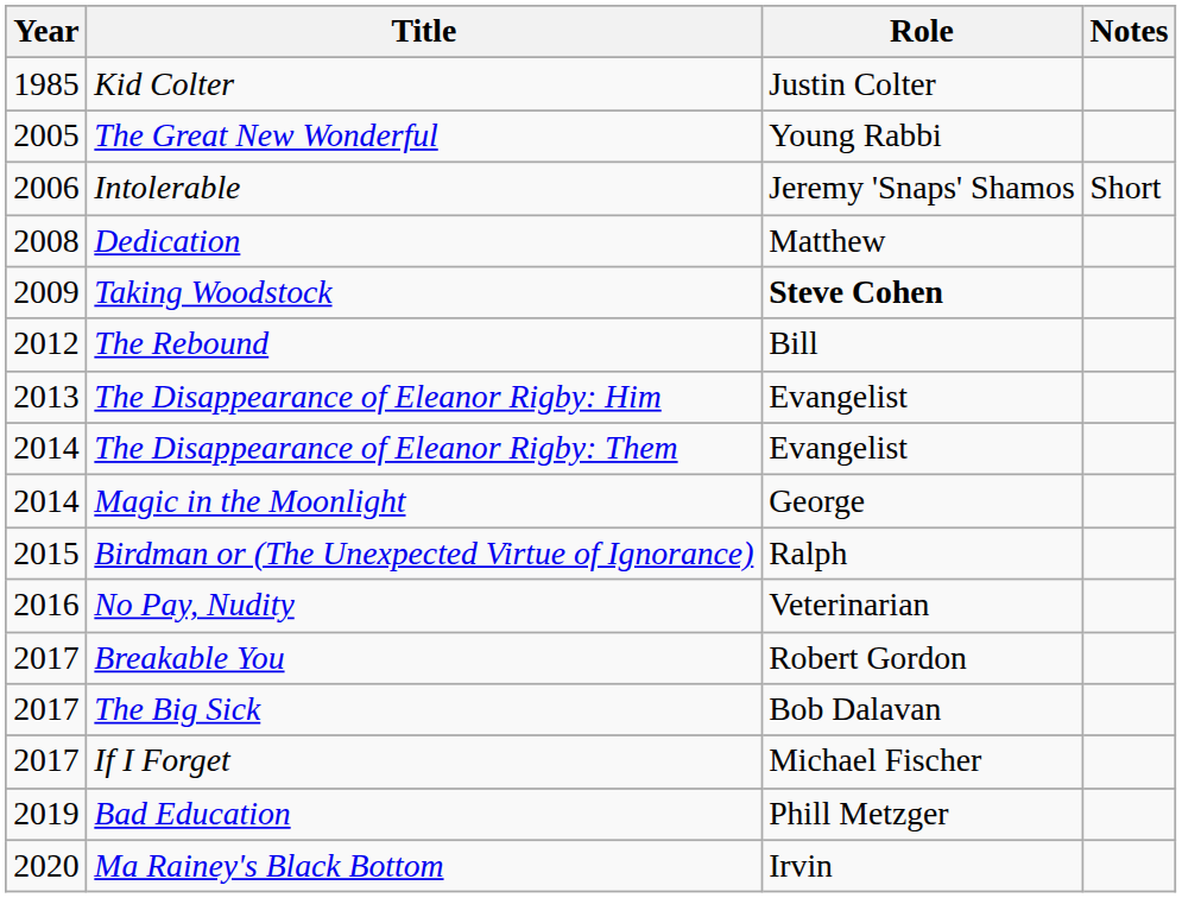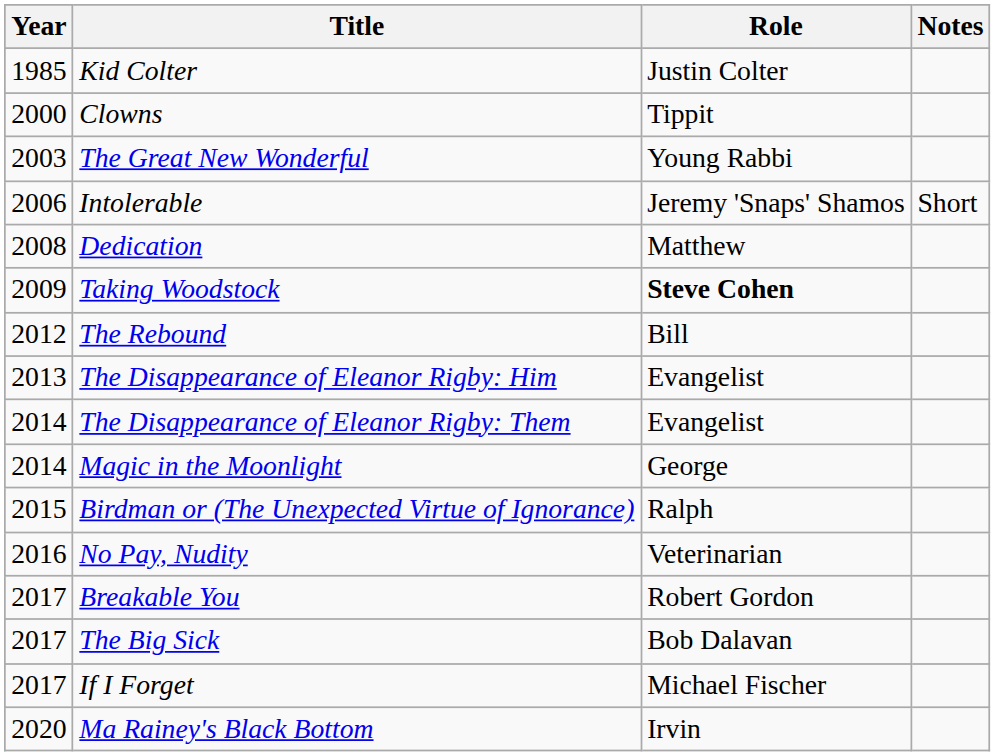+ row: 2000 | Clowns | Tippit
The Great New Wonderful | Year: 2005 -> 2003
- row: 2019 | Bad Education | Phill Metzger
